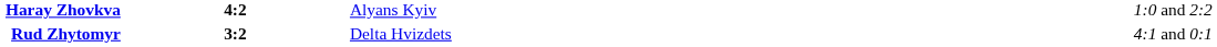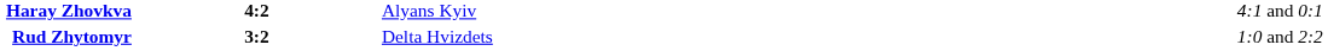Haray Zhovkva | column 4: 1:0 and 2:2 -> 4:1 and 0:1
Rud Zhytomyr | column 4: 4:1 and 0:1 -> 1:0 and 2:2
